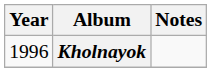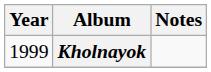Kholnayok | Year: 1996 -> 1999
